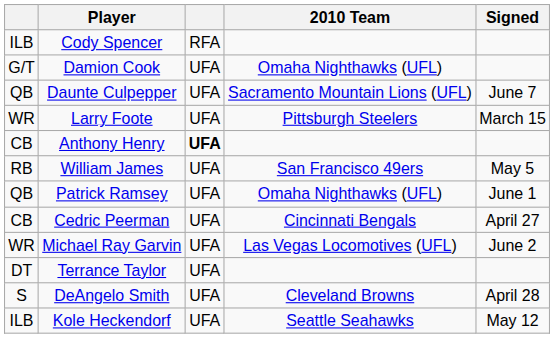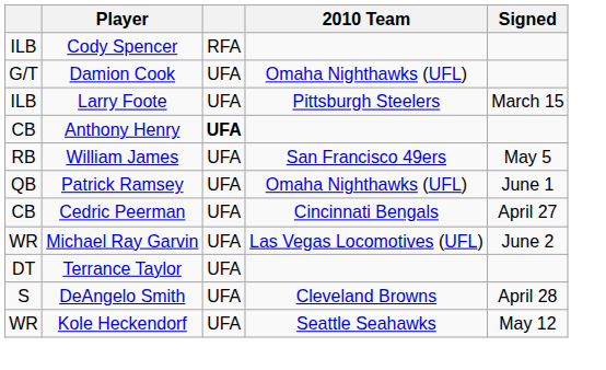- row: QB | Daunte Culpepper | UFA | Sacramento Mountain Lions (UFL) | June 7
Larry Foote | column 1: WR -> ILB
Kole Heckendorf | column 1: ILB -> WR
